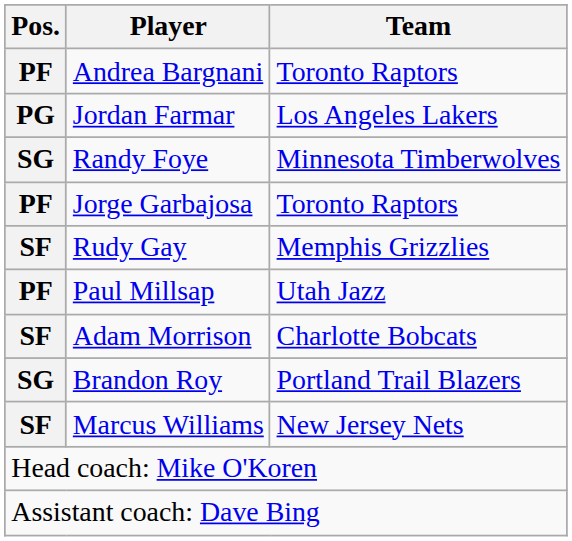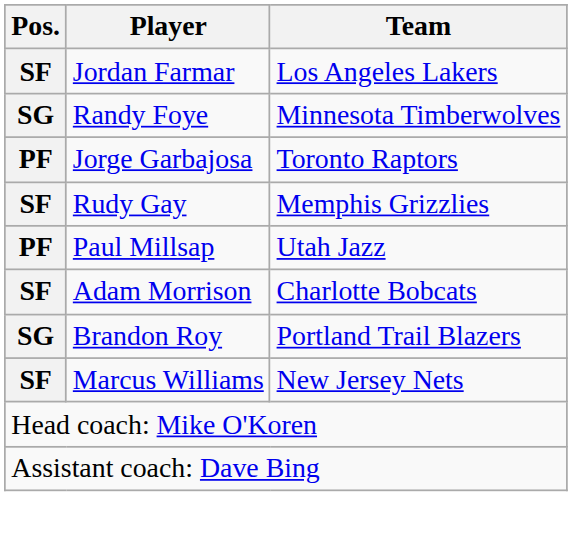- row: PF | Andrea Bargnani | Toronto Raptors
Jordan Farmar | Pos.: PG -> SF
